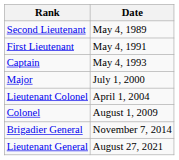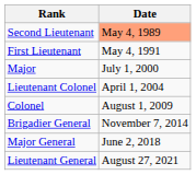Second Lieutenant | Date: no background -> lightsalmon background
- row: Captain | May 4, 1993
+ row: Major General | June 2, 2018
